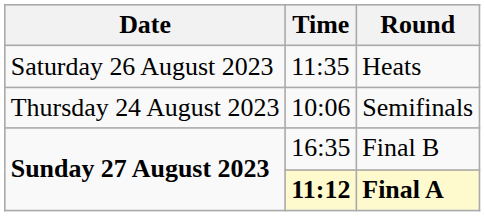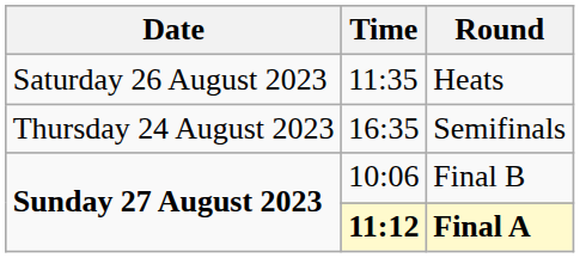Semifinals | Time: 10:06 -> 16:35
Final B | Time: 16:35 -> 10:06
